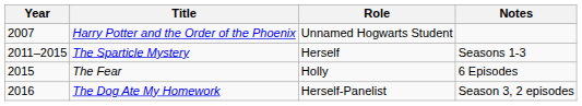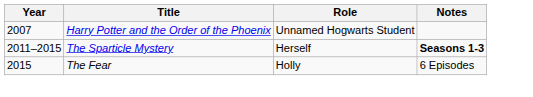The Sparticle Mystery | Notes: normal -> bold
- row: 2016 | The Dog Ate My Homework | Herself-Panelist | Season 3, 2 episodes
